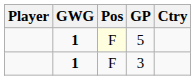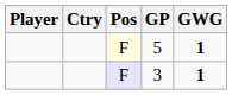columns swapped: Ctry <-> GWG
3 | Pos: no background -> lavender background
